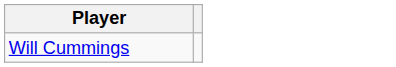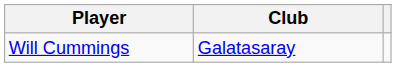+ column: Club | Galatasaray
